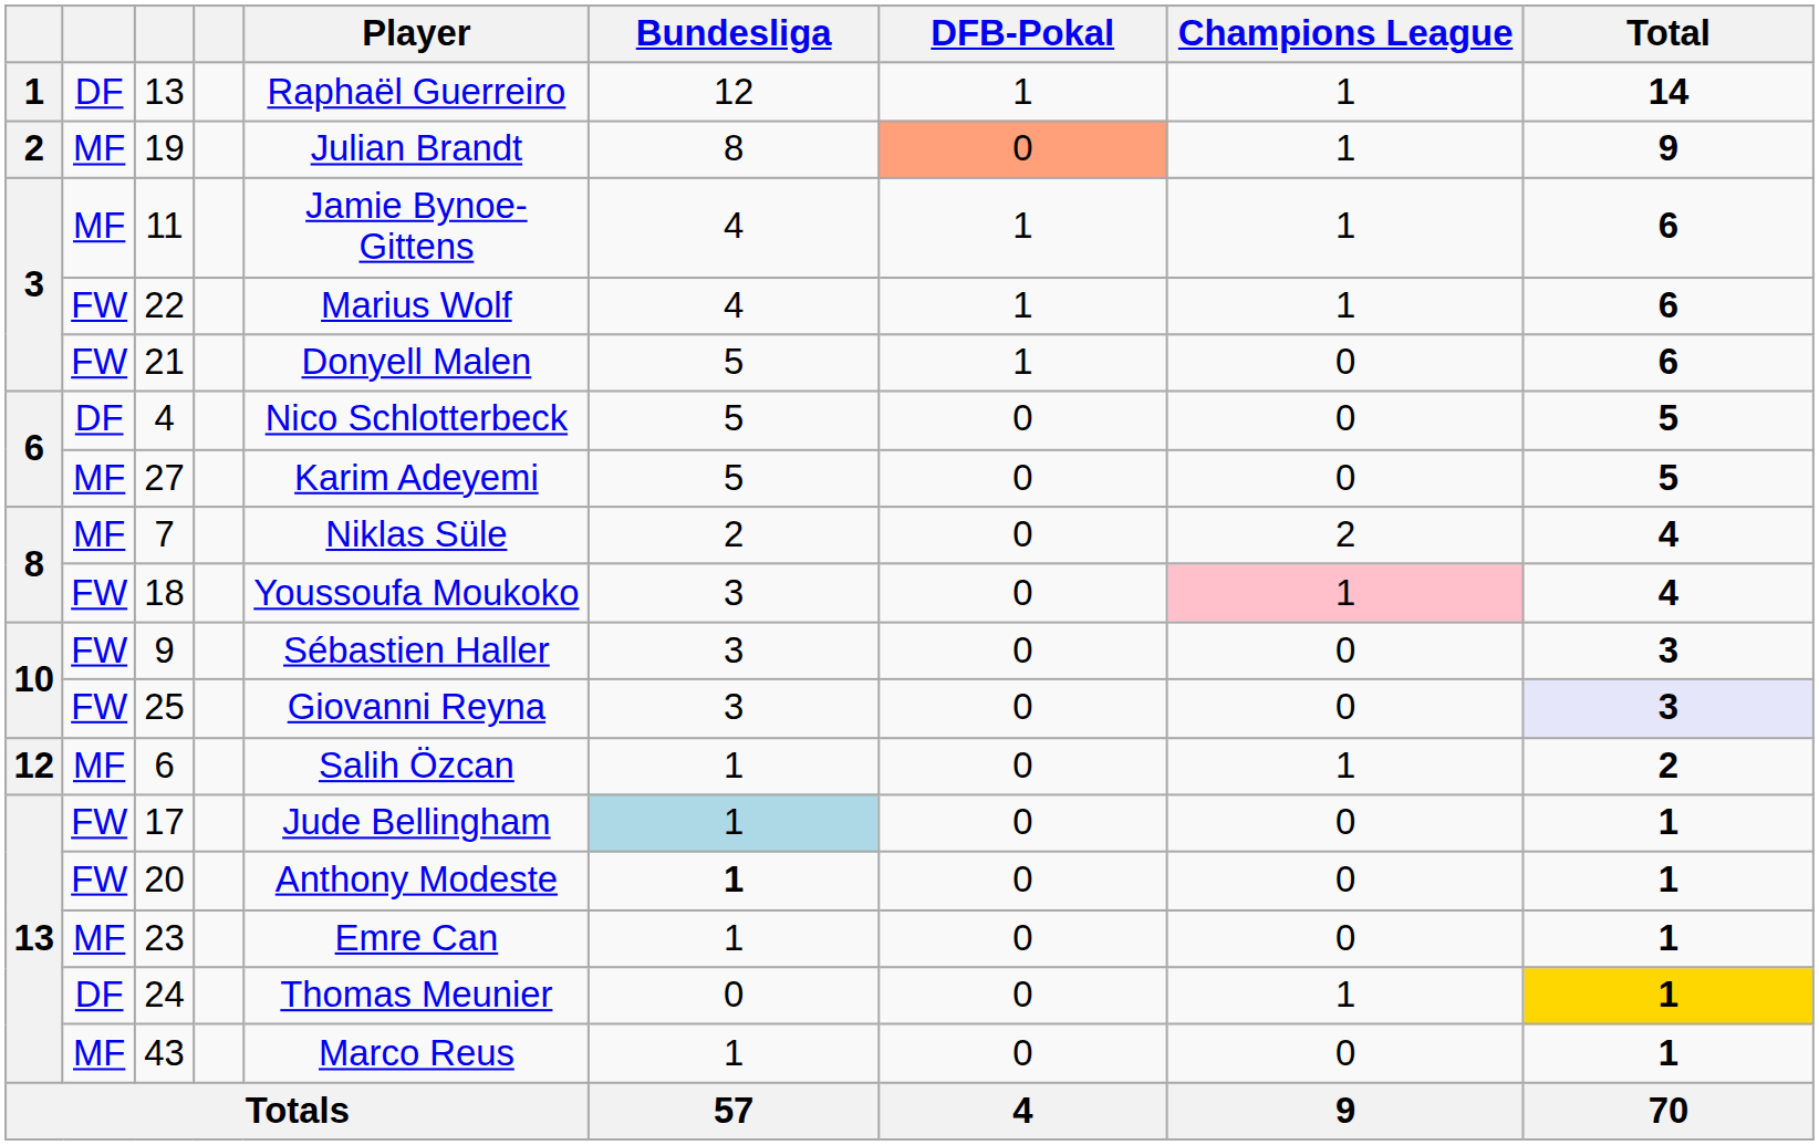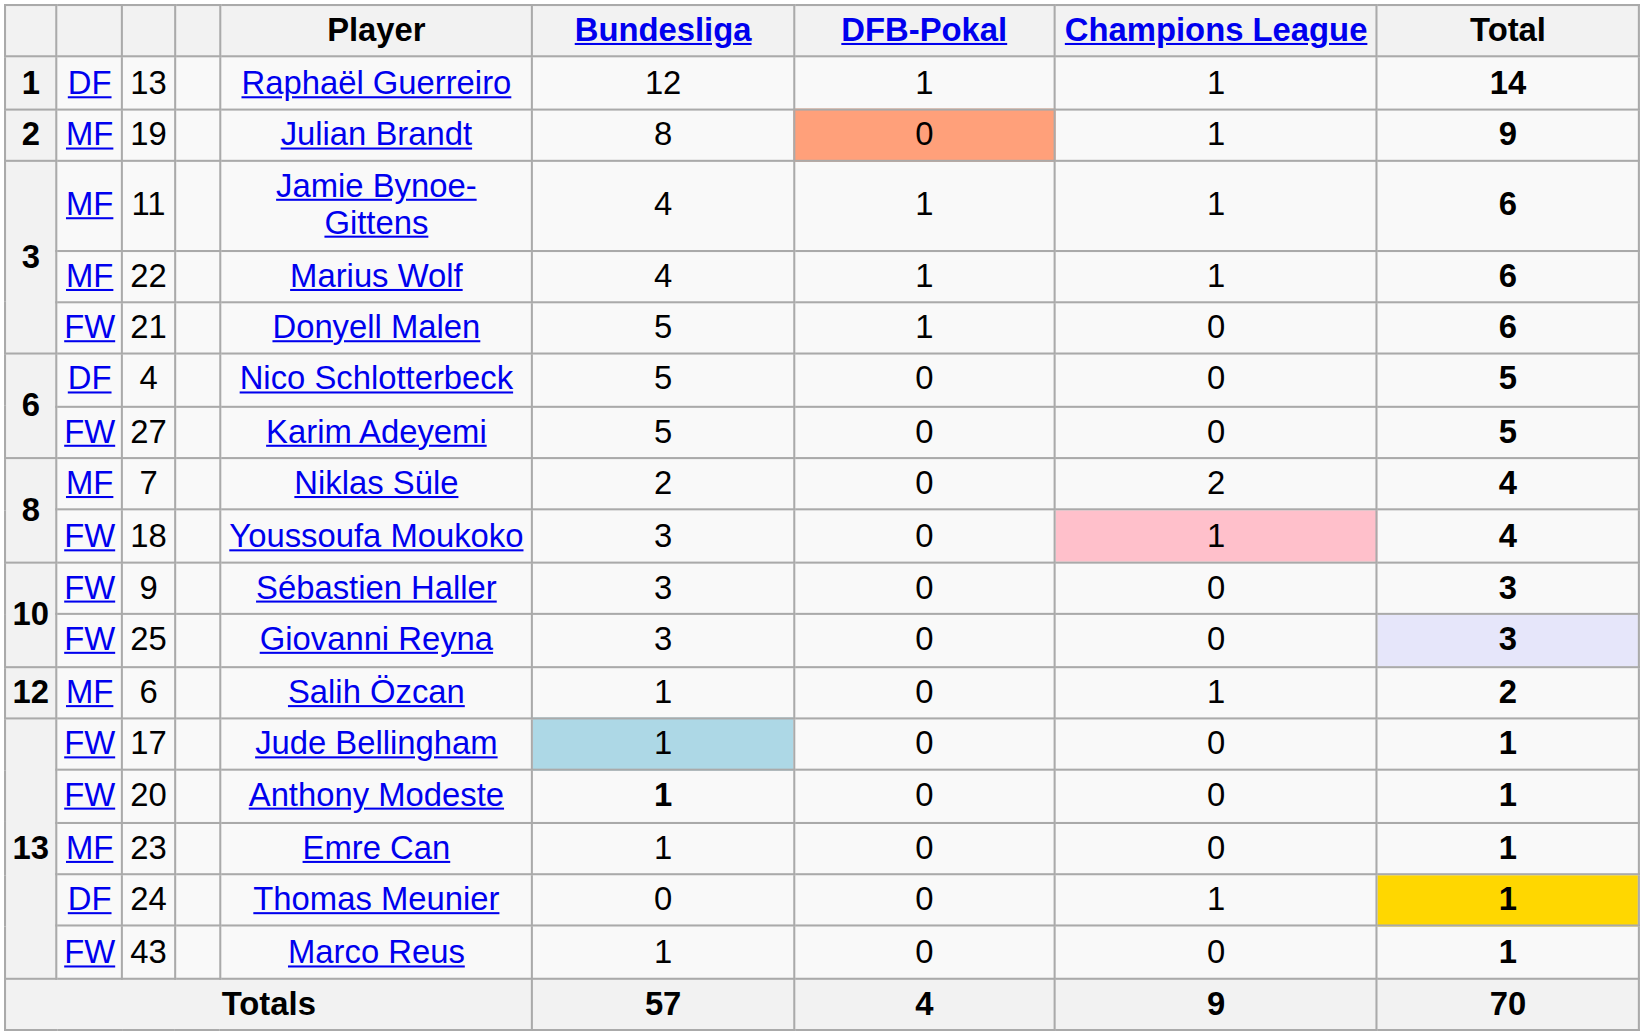22 | column 2: FW -> MF
27 | column 2: MF -> FW
43 | column 2: MF -> FW
